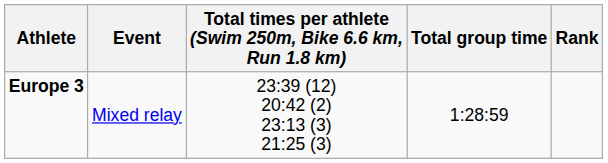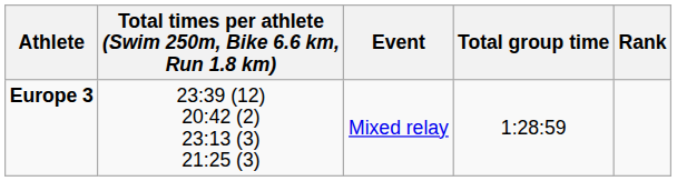columns swapped: Event <-> Total times per athlete (Swim 250m, Bike 6.6 km, Run 1.8 km)
